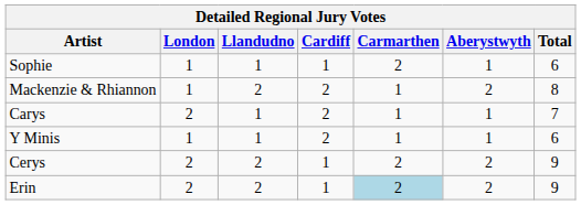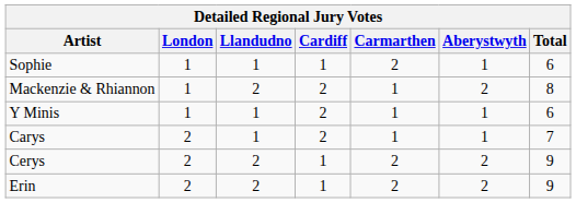rows swapped: Carys <-> Y Minis
Erin | Carmarthen: lightblue background -> no background
